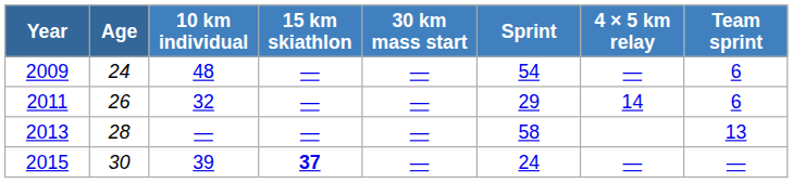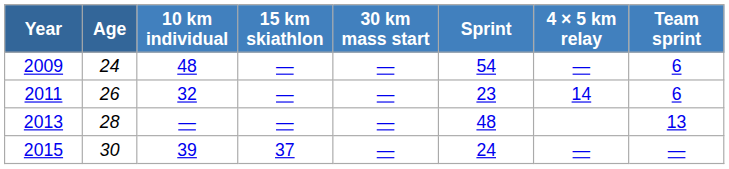2011 | Sprint: 29 -> 23
2013 | Sprint: 58 -> 48
2015 | 15 km skiathlon: bold -> normal
